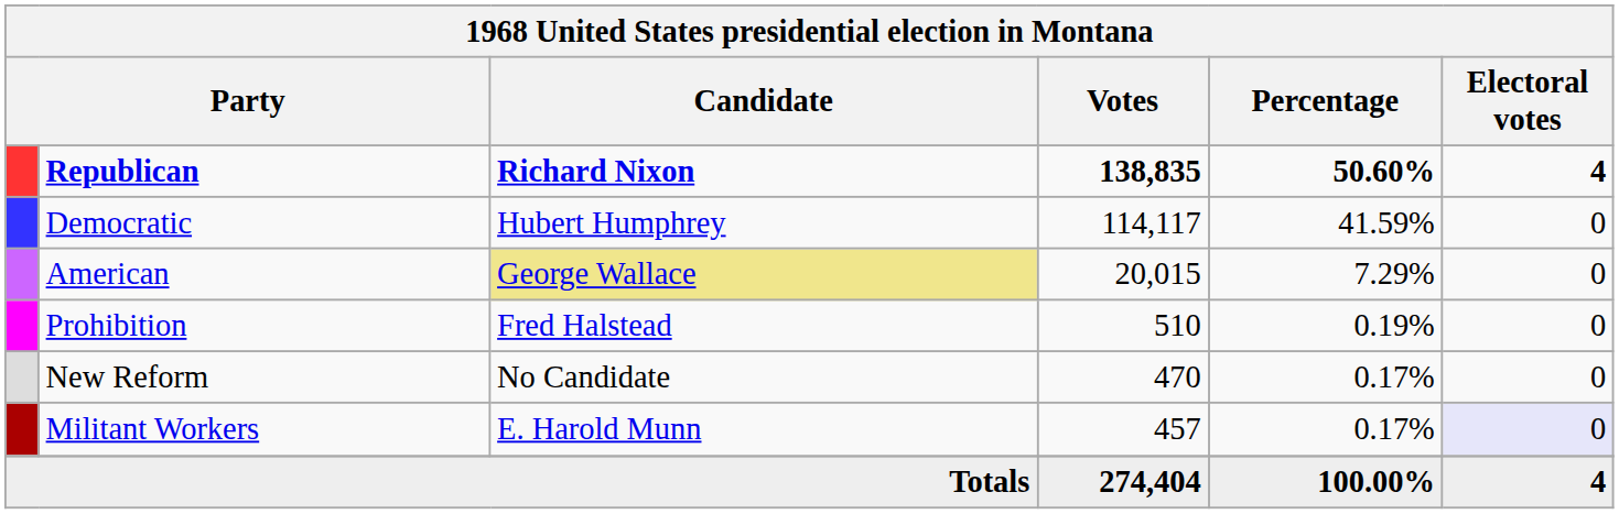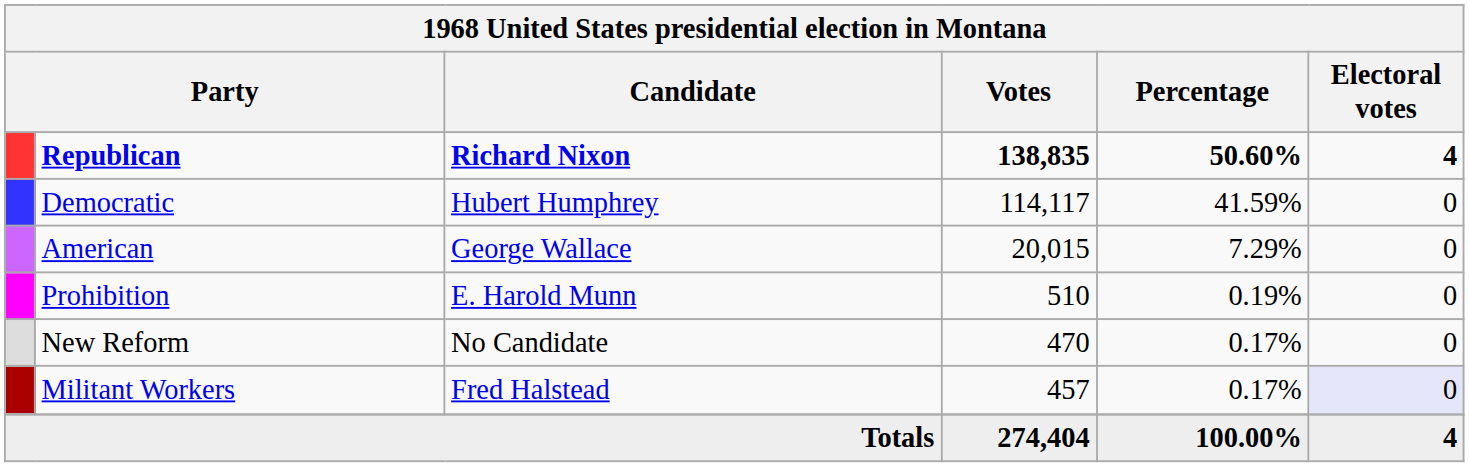American | Candidate: khaki background -> no background
Prohibition | Candidate: Fred Halstead -> E. Harold Munn
Militant Workers | Candidate: E. Harold Munn -> Fred Halstead
